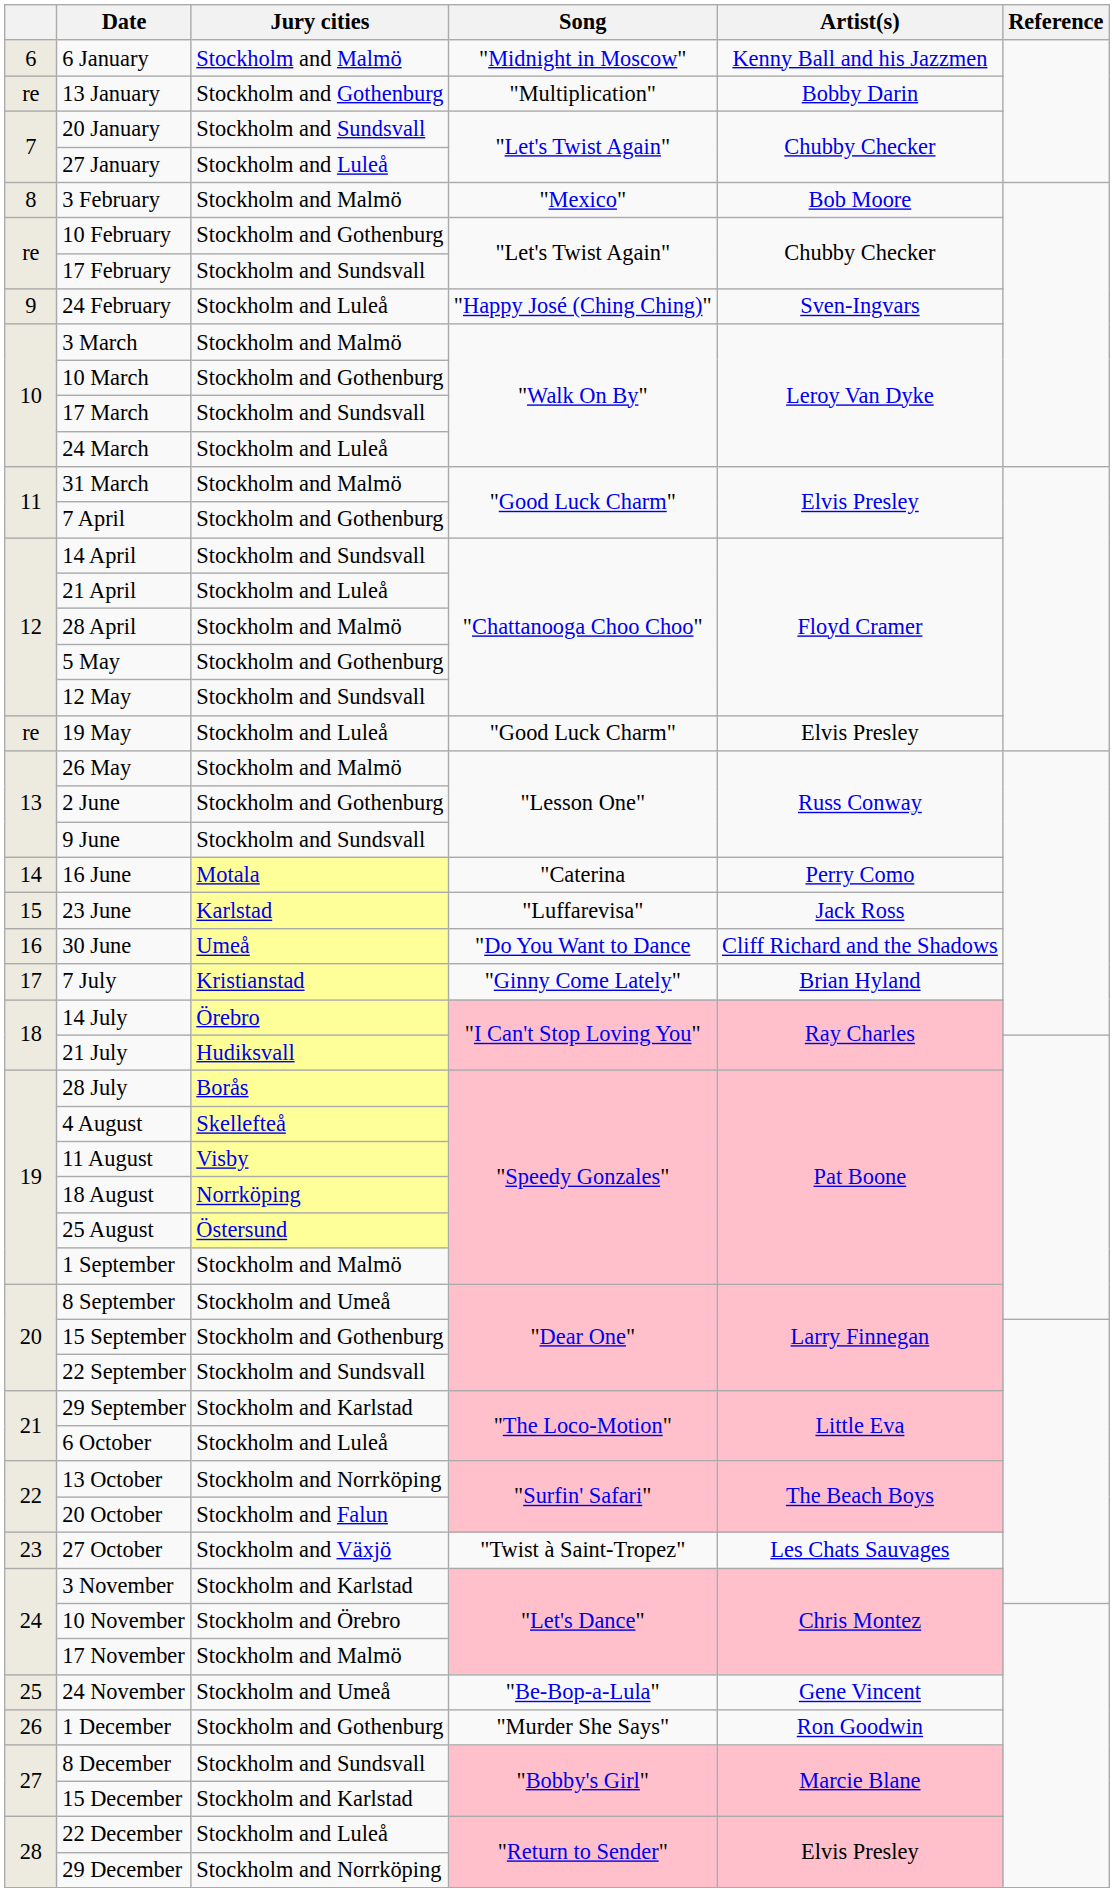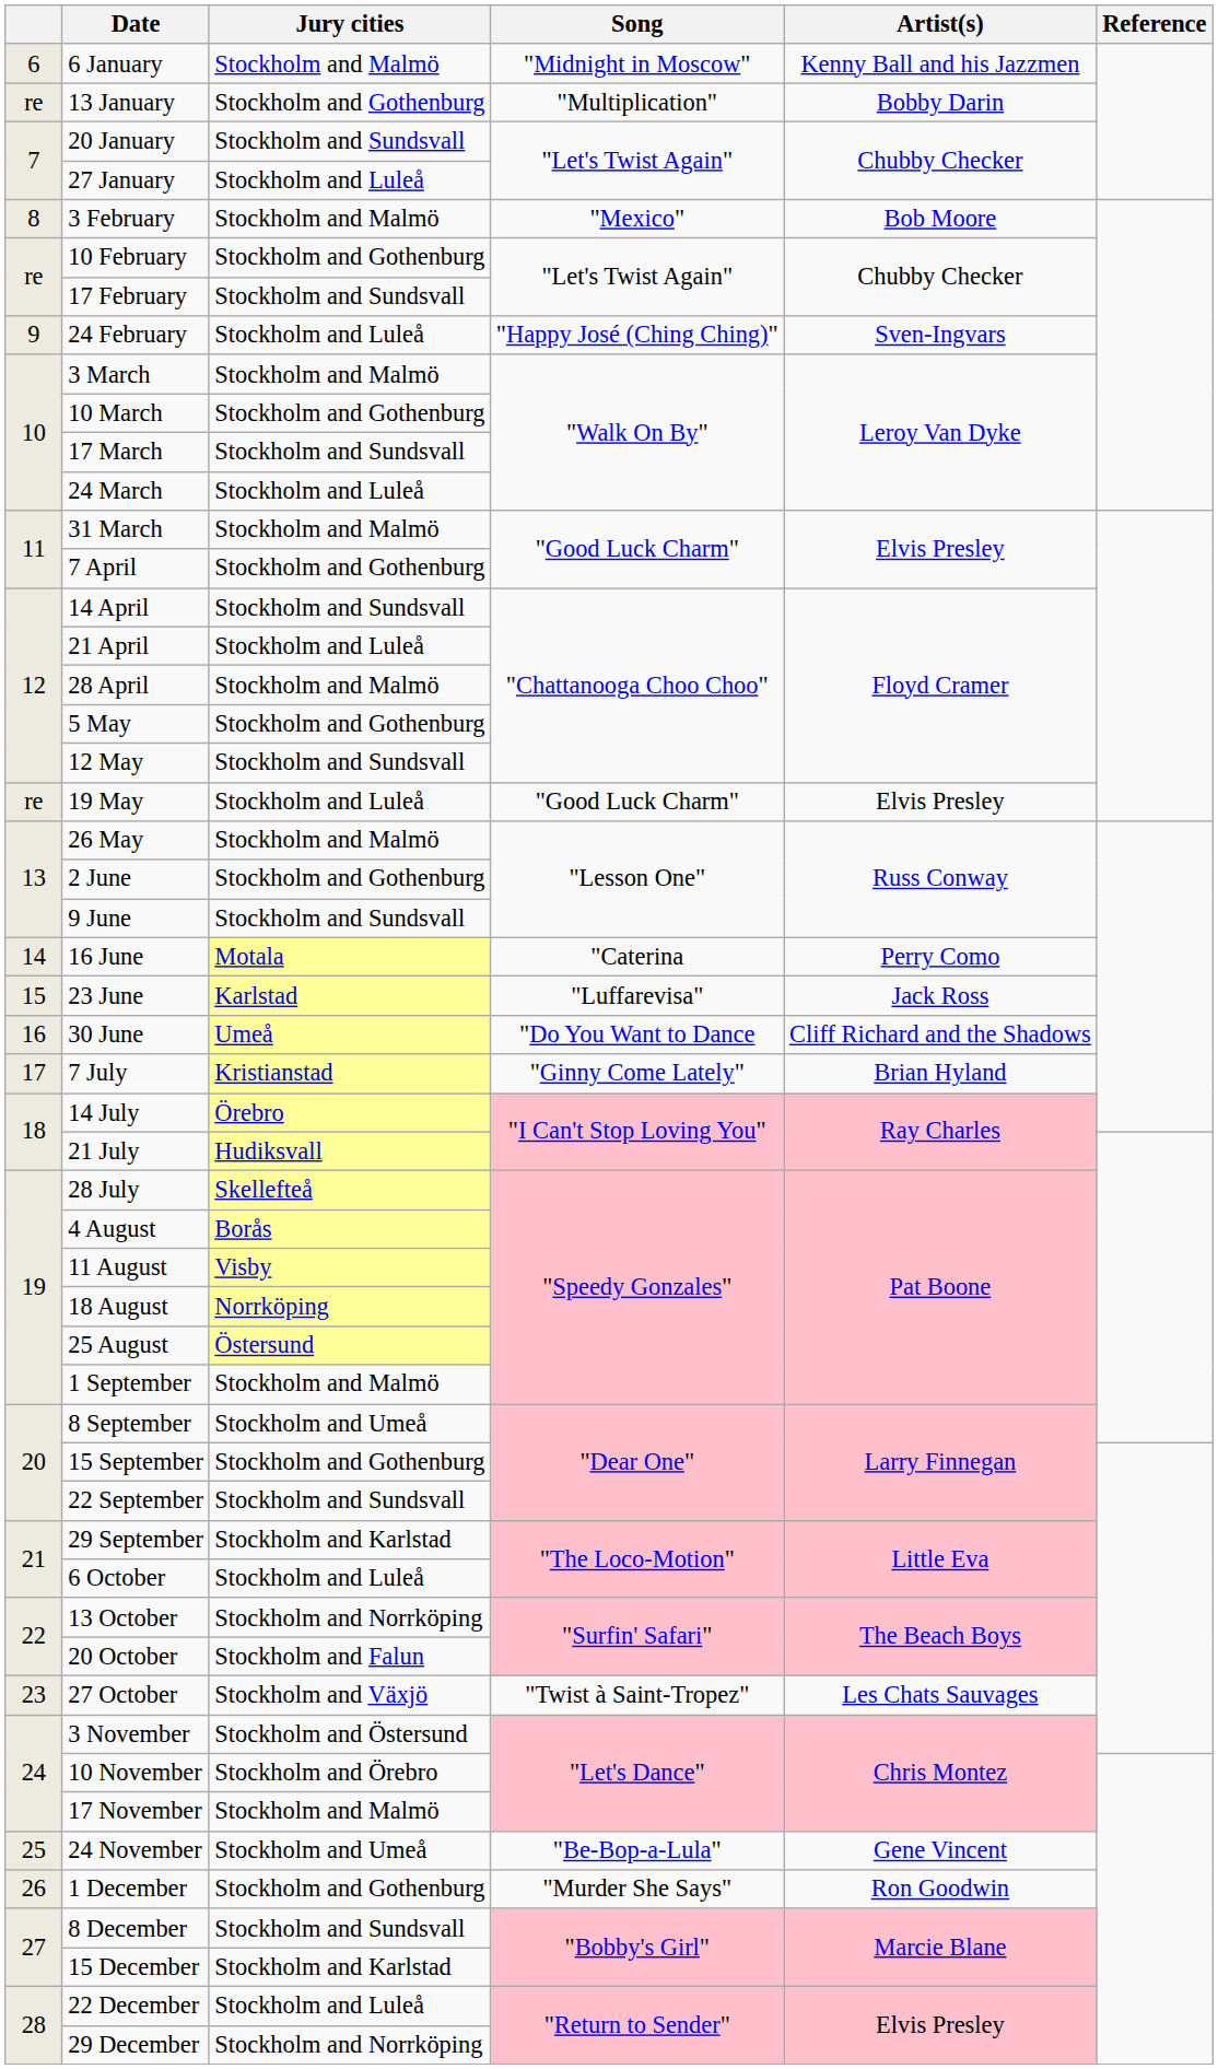28 July | Jury cities: Borås -> Skellefteå
4 August | Jury cities: Skellefteå -> Borås
3 November | Jury cities: Stockholm and Karlstad -> Stockholm and Östersund
